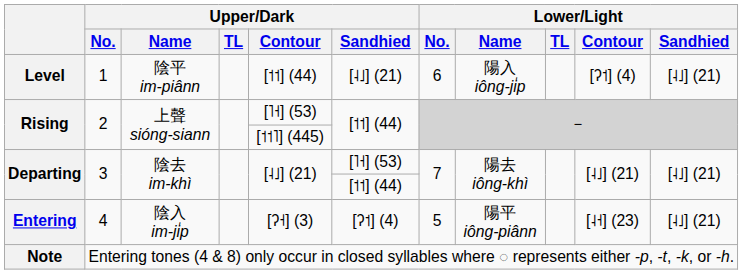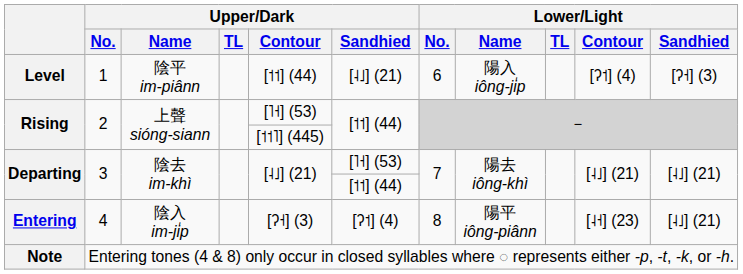Level | Lower/Light / Sandhied: [˨˩] (21) -> [ʔ˧] (3)
Entering | Lower/Light / No.: 5 -> 8
